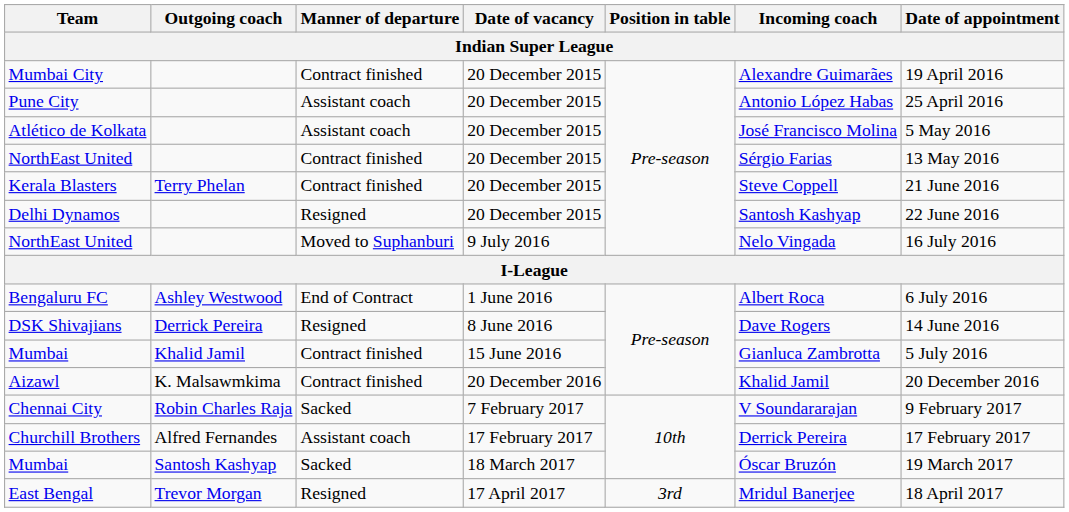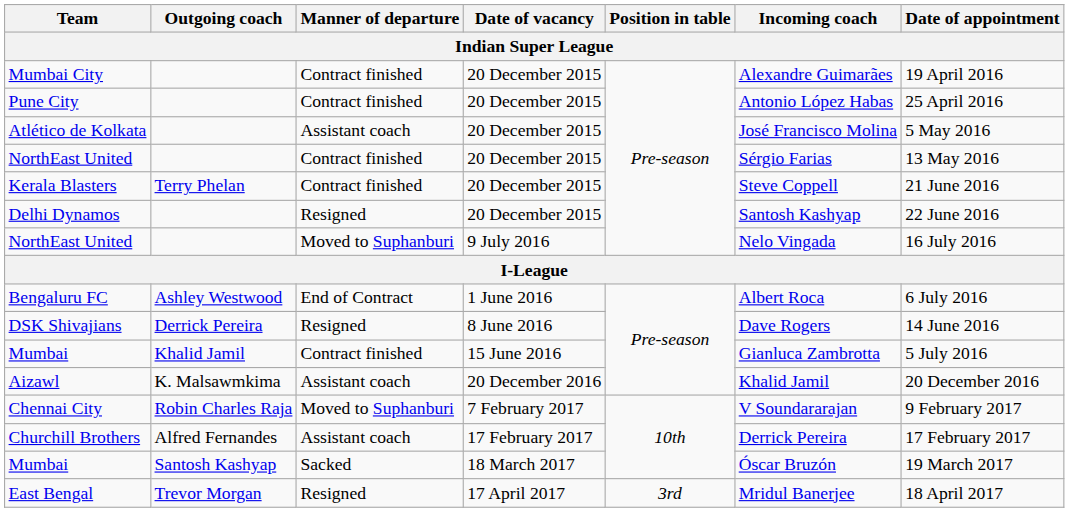Pune City | Manner of departure: Assistant coach -> Contract finished
Aizawl | Manner of departure: Contract finished -> Assistant coach
Chennai City | Manner of departure: Sacked -> Moved to Suphanburi
